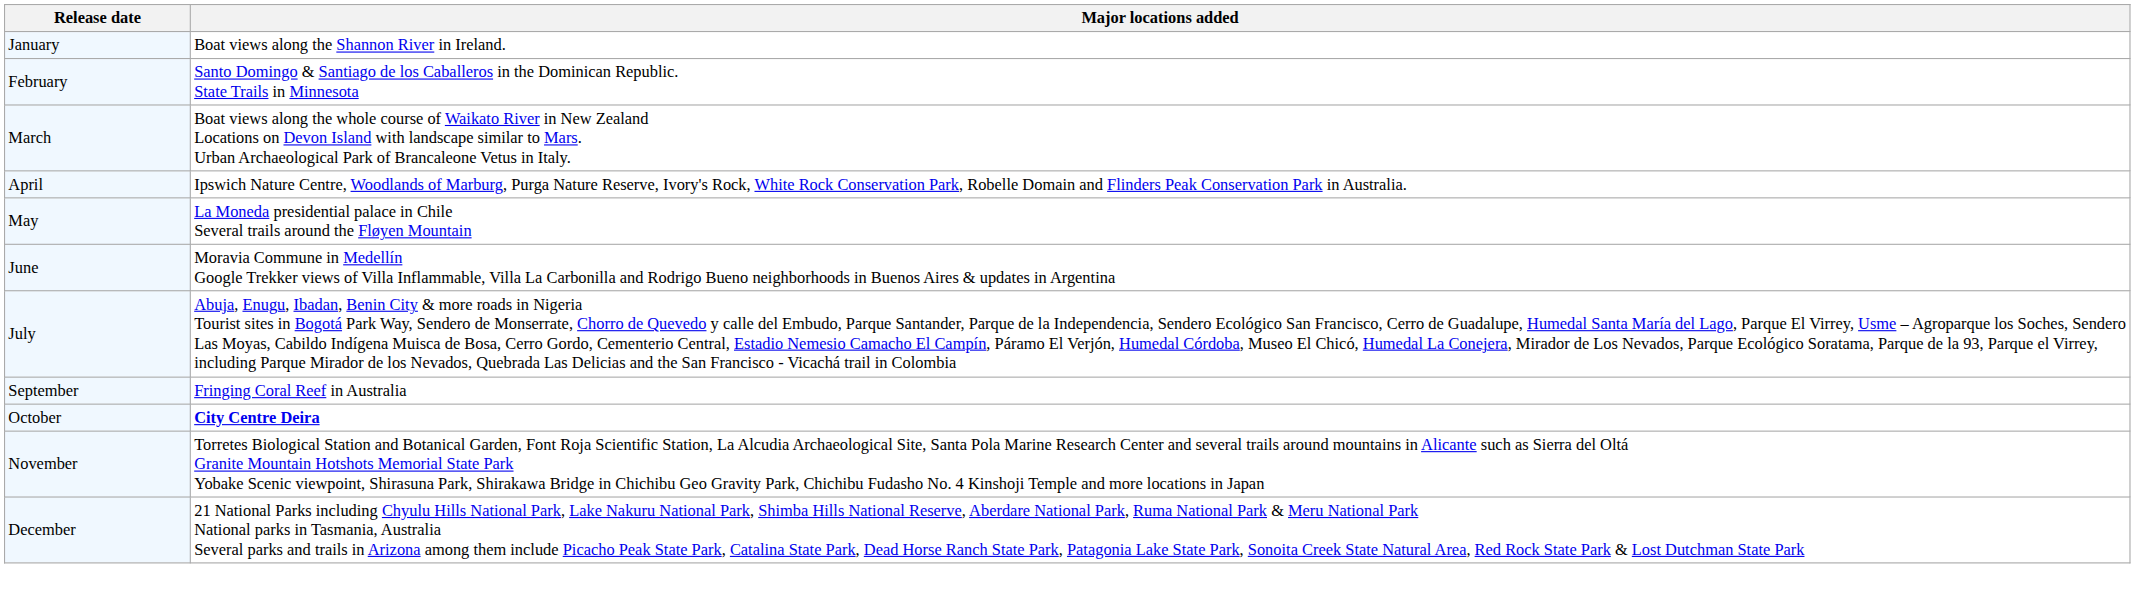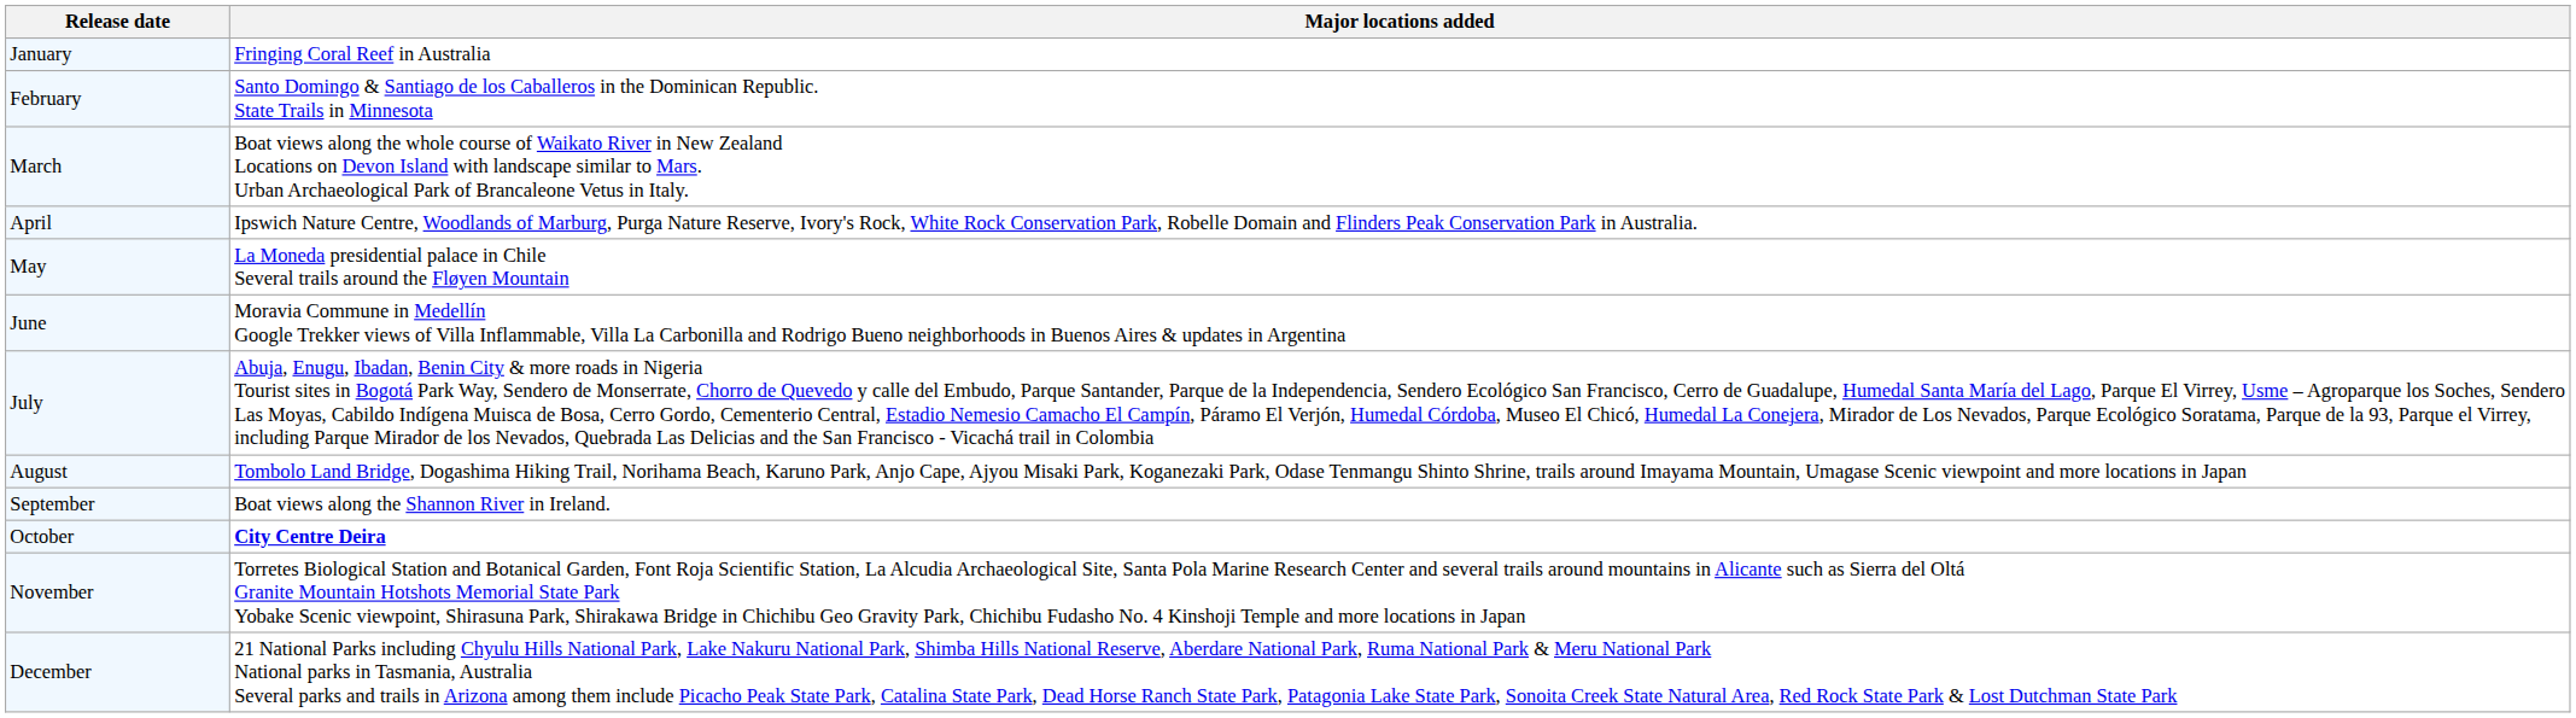January | Major locations added: Boat views along the Shannon River in Ireland. -> Fringing Coral Reef in Australia
+ row: August | Tombolo Land Bridge, Dogashima Hiking Trail, Norihama Beach, Karuno Park, Anjo Cape, Ajyou Misaki Park, Koganezaki Park, Odase Tenmangu Shinto Shrine, trails around Imayama Mountain, Umagase Scenic viewpoint and more locations in Japan
September | Major locations added: Fringing Coral Reef in Australia -> Boat views along the Shannon River in Ireland.
